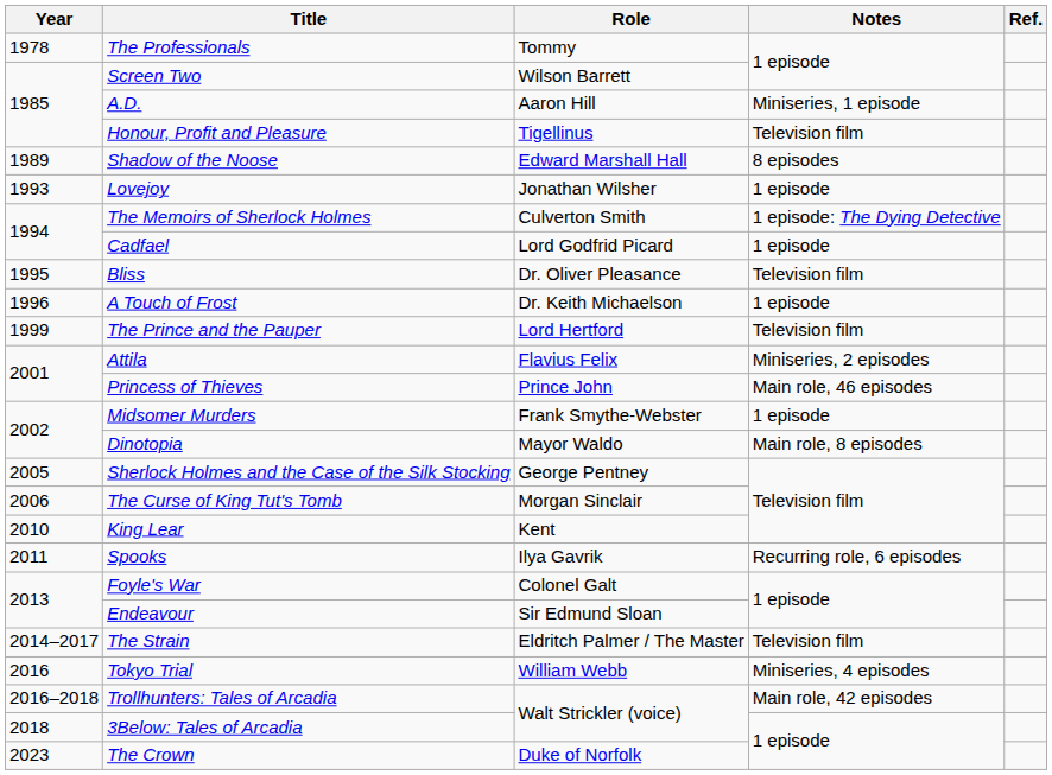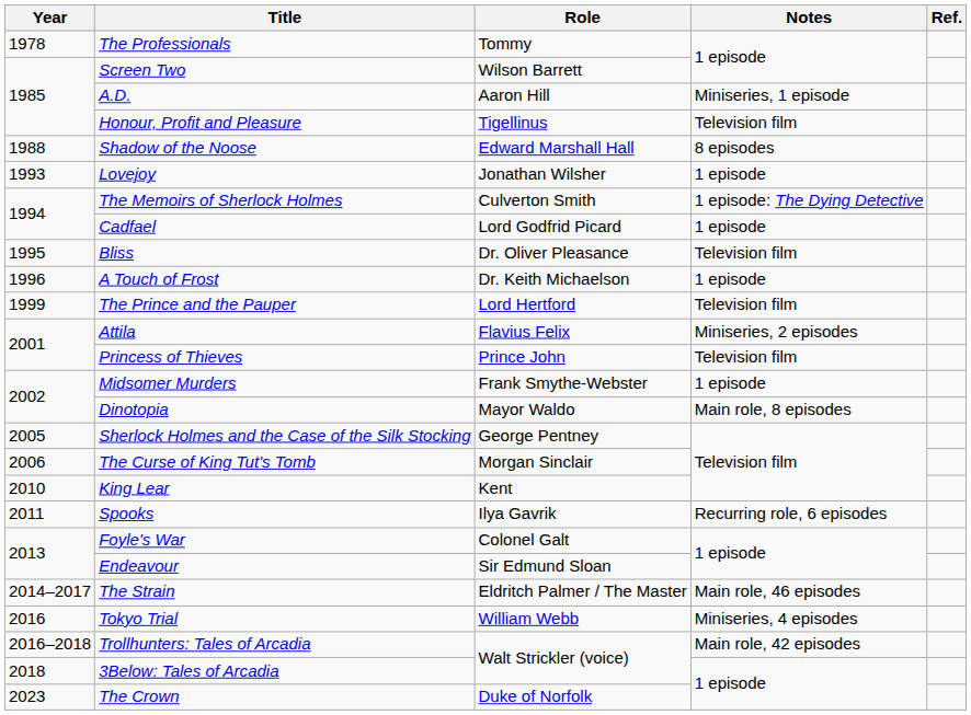Shadow of the Noose | Year: 1989 -> 1988
Princess of Thieves | Notes: Main role, 46 episodes -> Television film
The Strain | Notes: Television film -> Main role, 46 episodes
